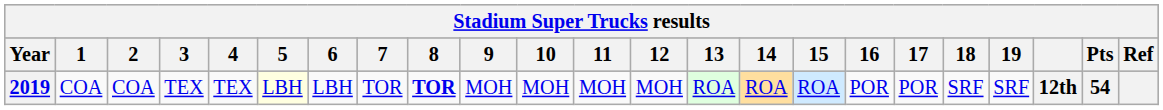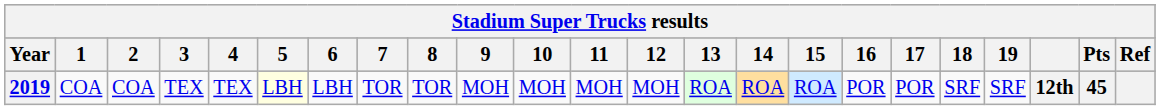2019 | 8: bold -> normal
2019 | Pts: 54 -> 45
